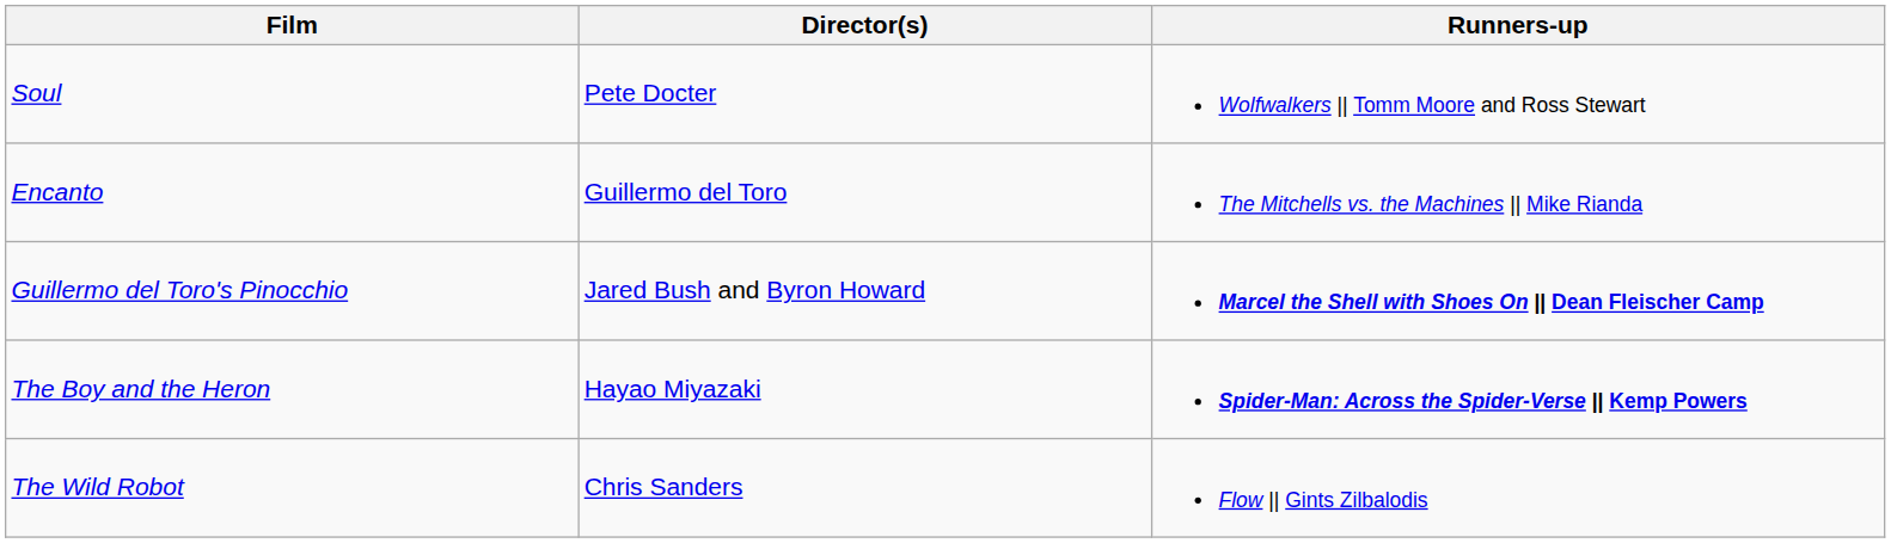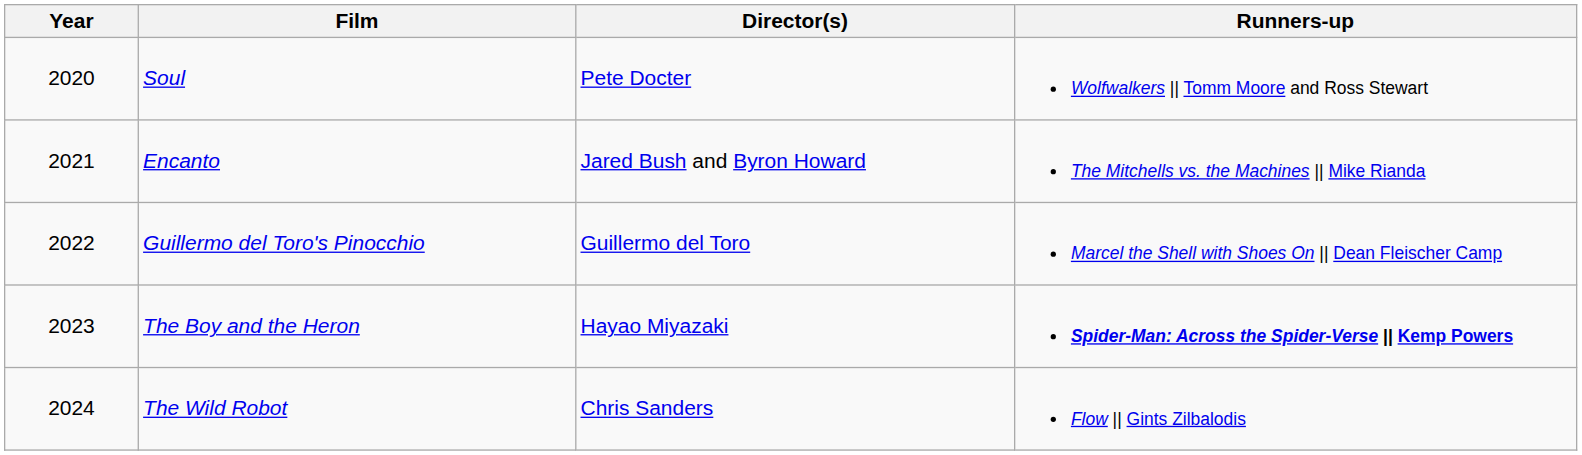+ column: Year | 2020 | 2021 | 2022 | 2023 | 2024
Encanto | Director(s): Guillermo del Toro -> Jared Bush and Byron Howard
Guillermo del Toro's Pinocchio | Director(s): Jared Bush and Byron Howard -> Guillermo del Toro
Guillermo del Toro's Pinocchio | Runners-up: bold -> normal
